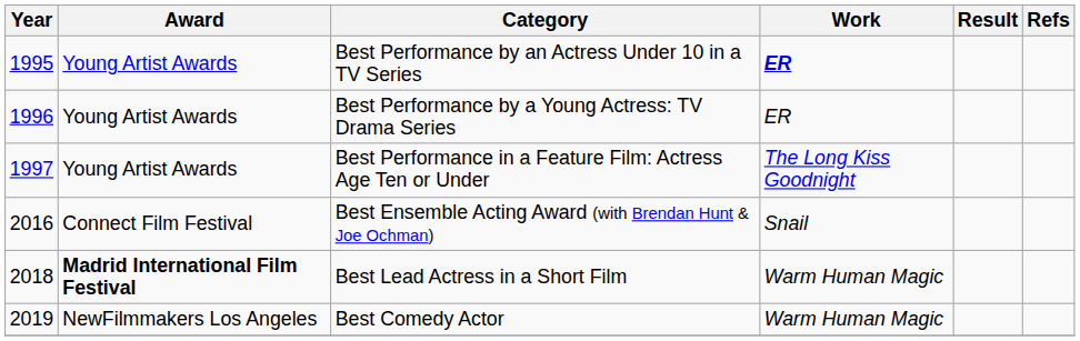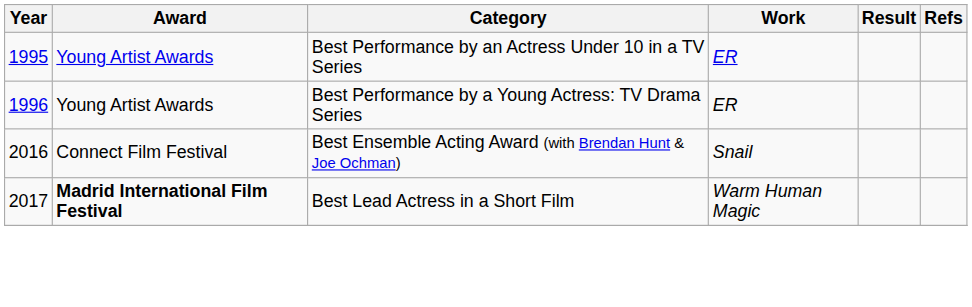Best Performance by an Actress Under 10 in a TV Series | Work: bold -> normal
- row: 1997 | Young Artist Awards | Best Performance in a Feature Film: Actress Age Ten or Under | The Long Kiss Goodnight
Best Lead Actress in a Short Film | Year: 2018 -> 2017
- row: 2019 | NewFilmmakers Los Angeles | Best Comedy Actor | Warm Human Magic
